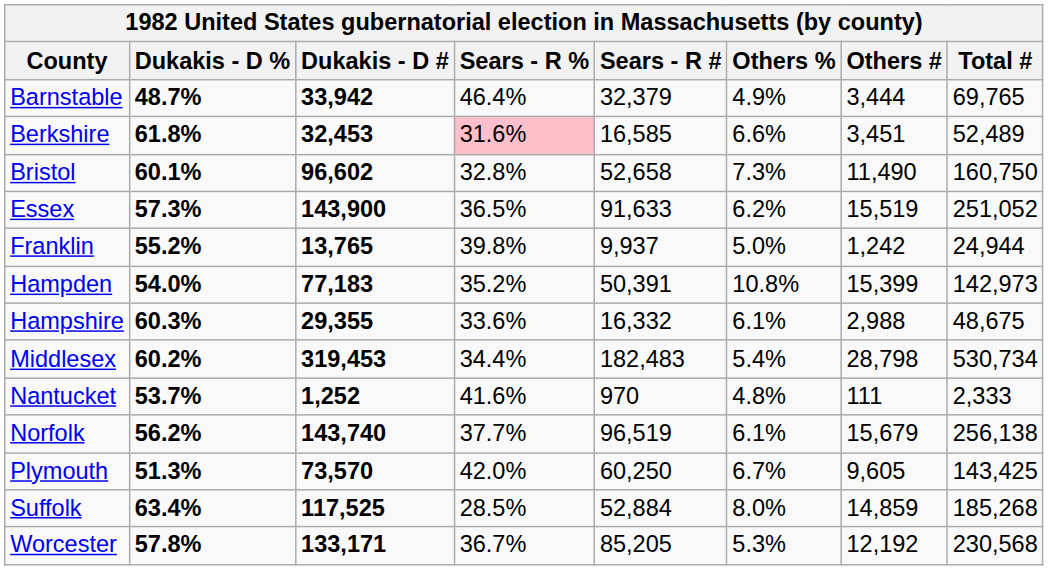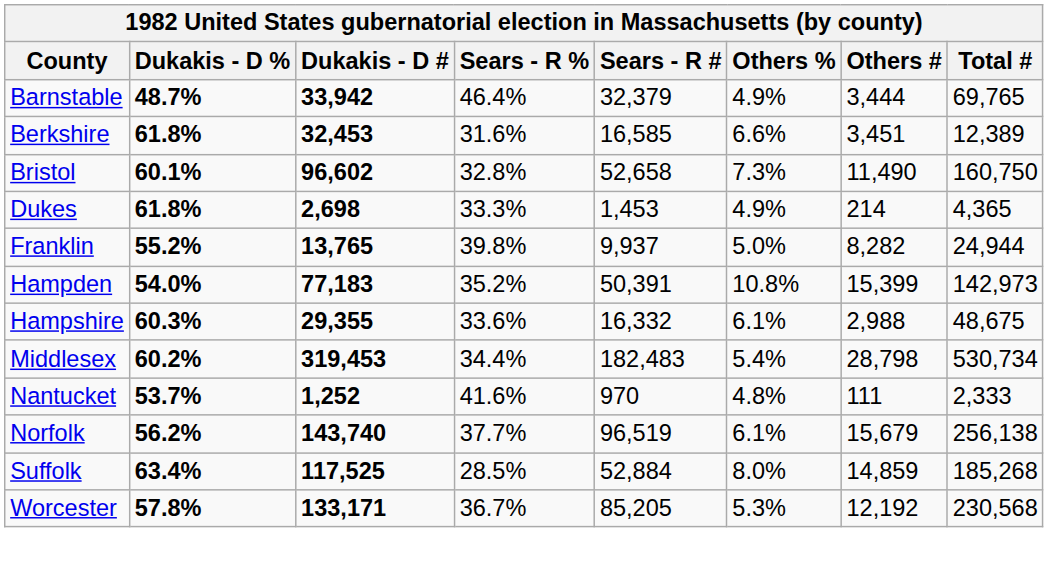Berkshire | Sears - R %: pink background -> no background
Berkshire | Total #: 52,489 -> 12,389
+ row: Dukes | 61.8% | 2,698 | 33.3% | 1,453 | 4.9% | 214 | 4,365
- row: Essex | 57.3% | 143,900 | 36.5% | 91,633 | 6.2% | 15,519 | 251,052
Franklin | Others #: 1,242 -> 8,282
- row: Plymouth | 51.3% | 73,570 | 42.0% | 60,250 | 6.7% | 9,605 | 143,425
